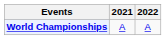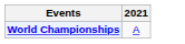- column: 2022 | A
